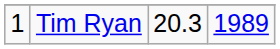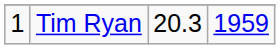Tim Ryan | column 4: 1989 -> 1959
